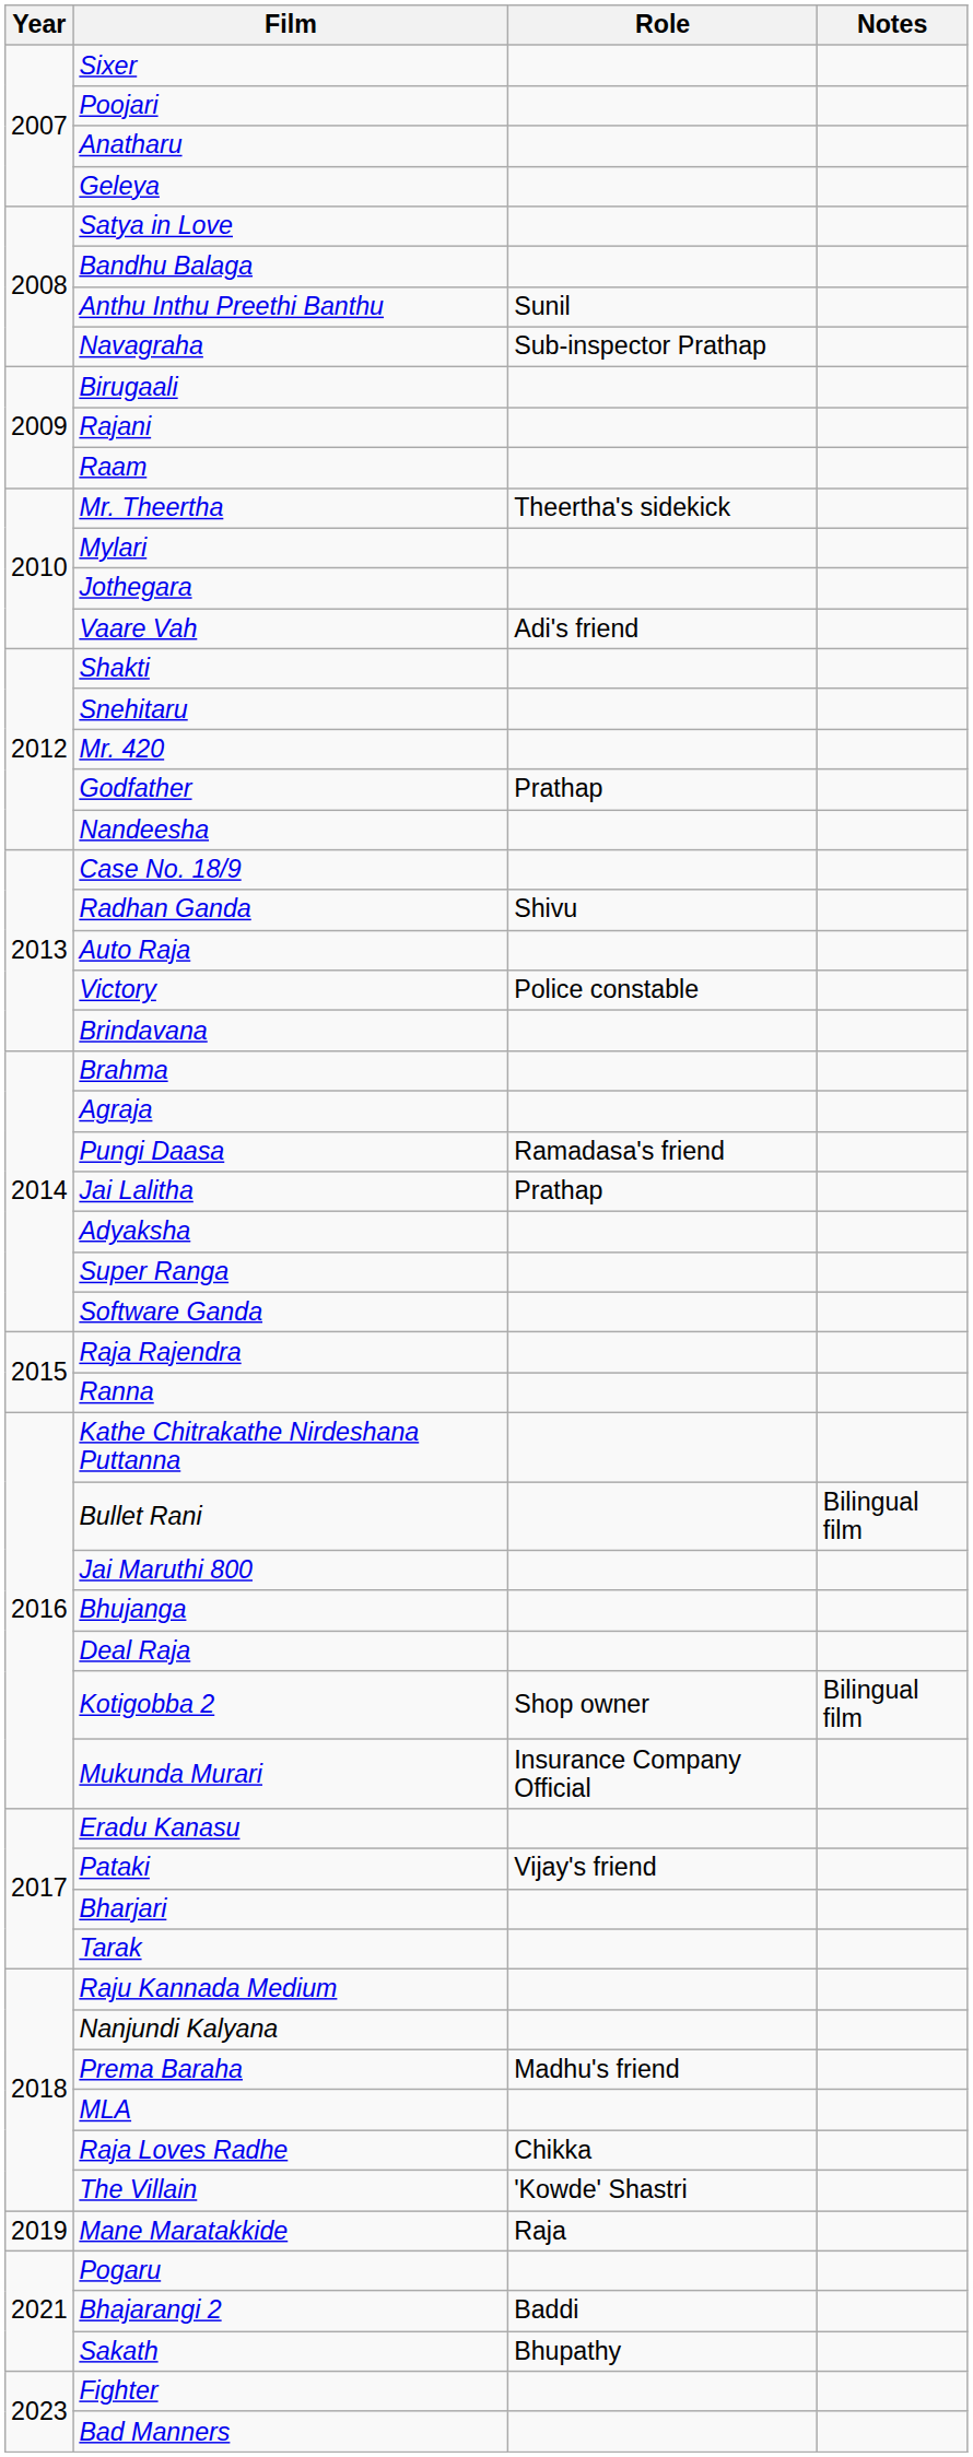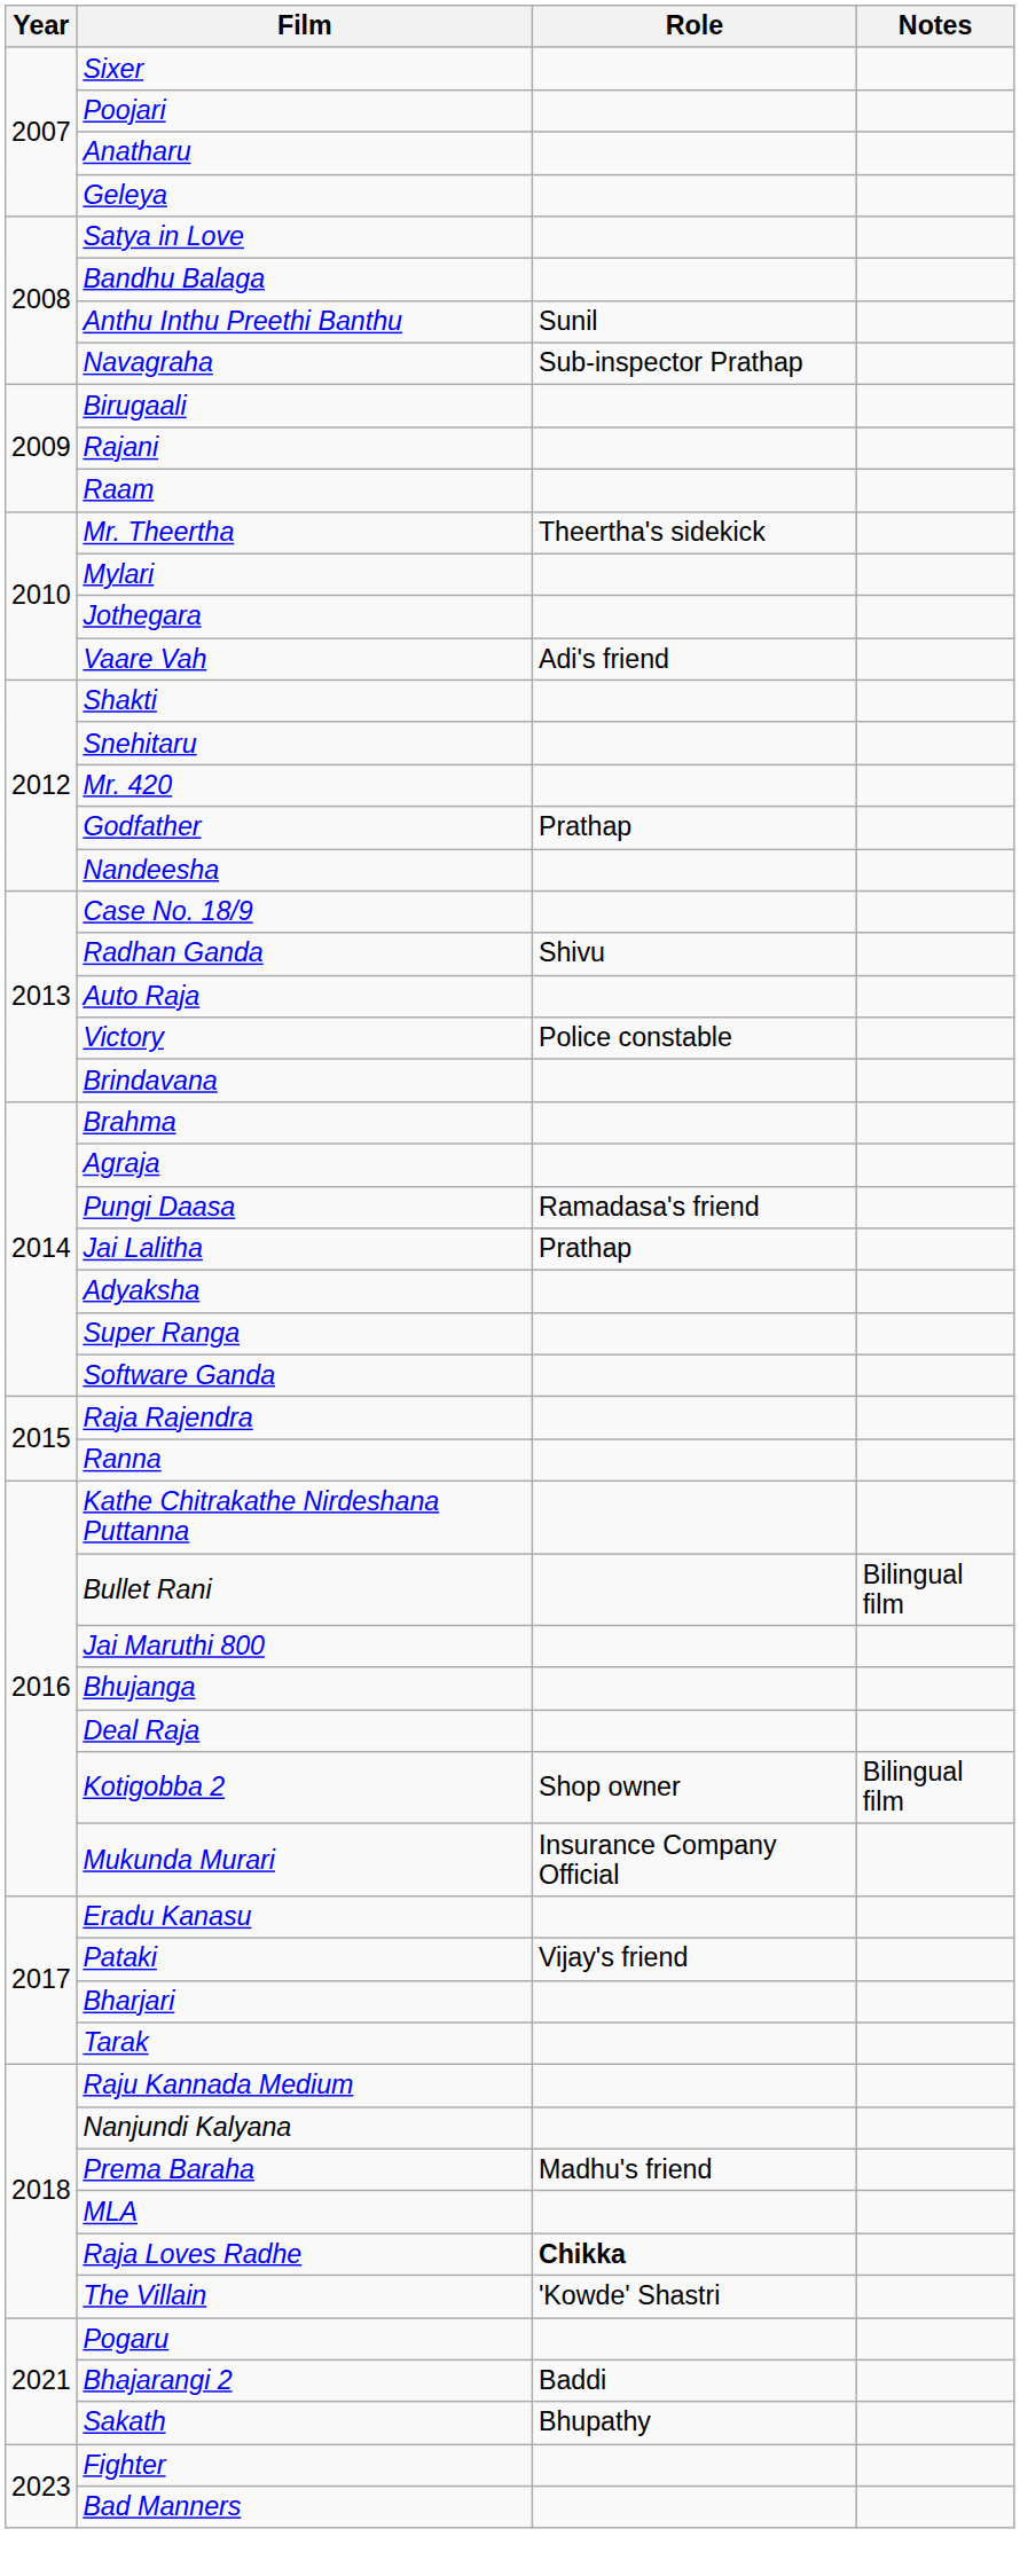Raja Loves Radhe | Role: normal -> bold
- row: 2019 | Mane Maratakkide | Raja
